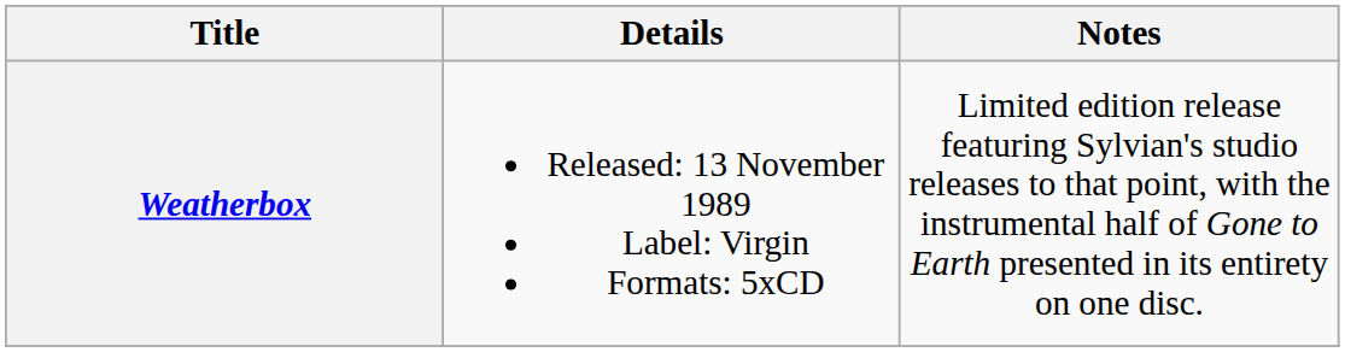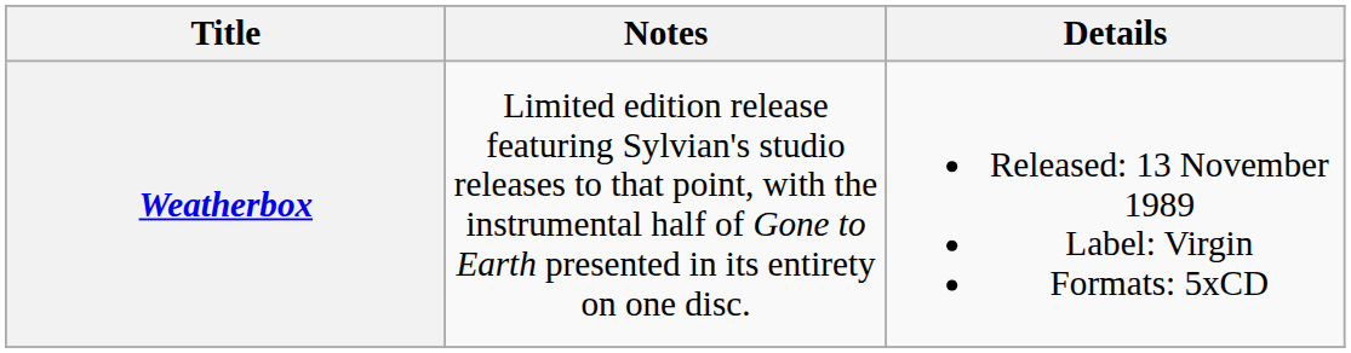columns swapped: Details <-> Notes
